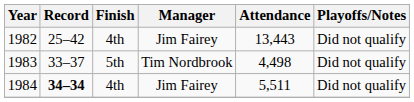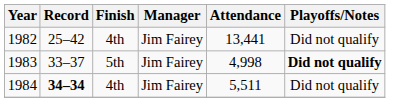1982 | Attendance: 13,443 -> 13,441
1983 | Manager: Tim Nordbrook -> Jim Fairey
1983 | Attendance: 4,498 -> 4,998
1983 | Playoffs/Notes: normal -> bold
